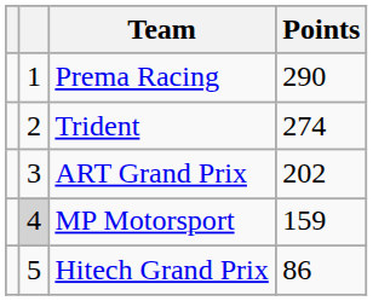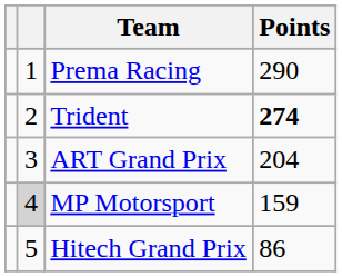Trident | Points: normal -> bold
ART Grand Prix | Points: 202 -> 204
